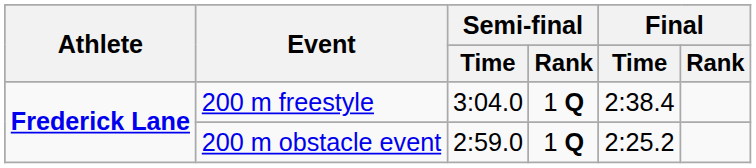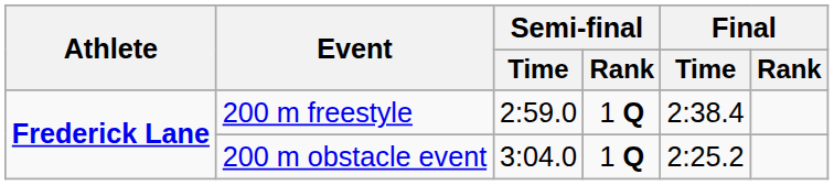200 m freestyle | Semi-final / Time: 3:04.0 -> 2:59.0
200 m obstacle event | Semi-final / Time: 2:59.0 -> 3:04.0
